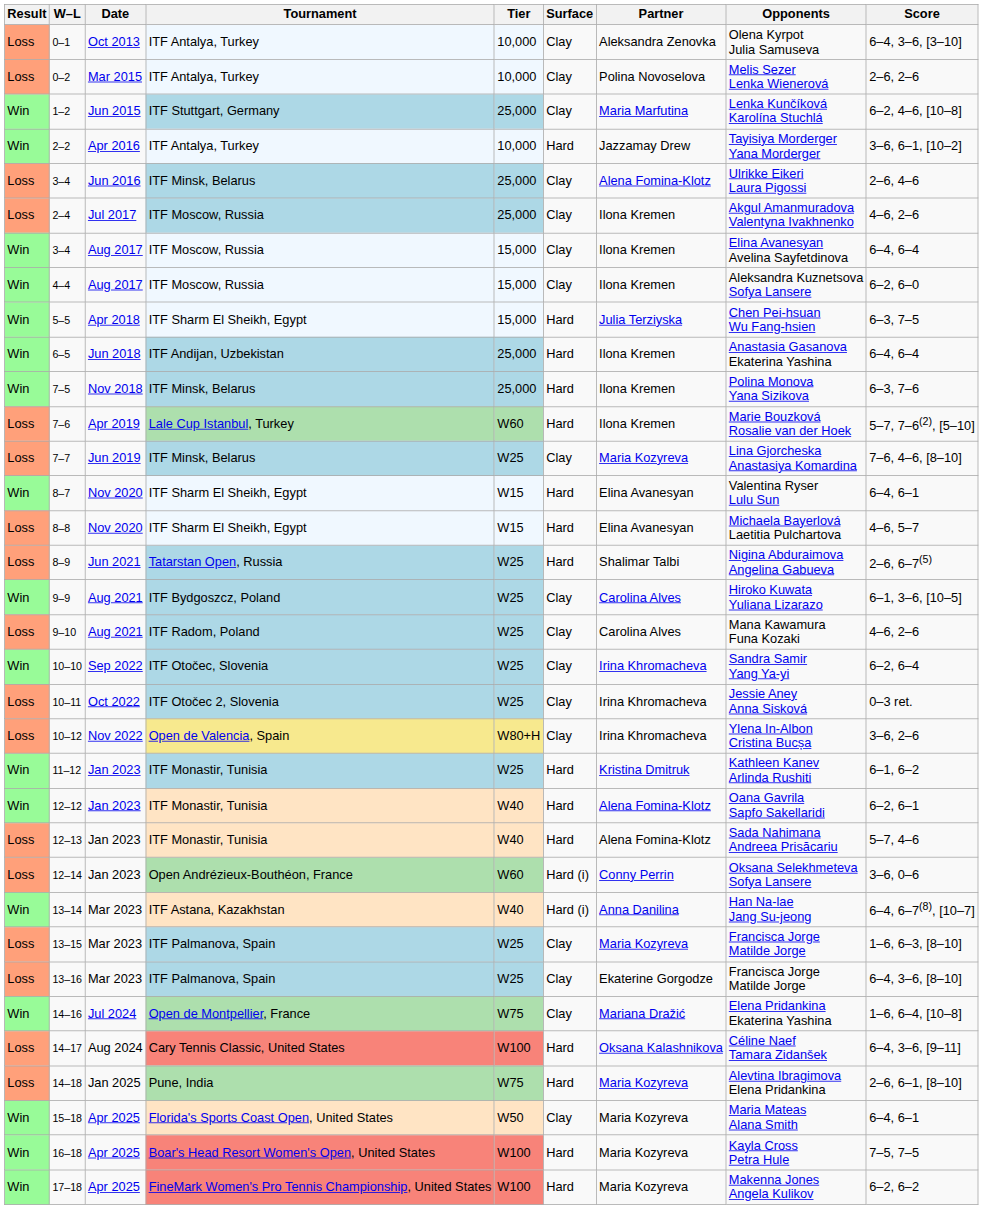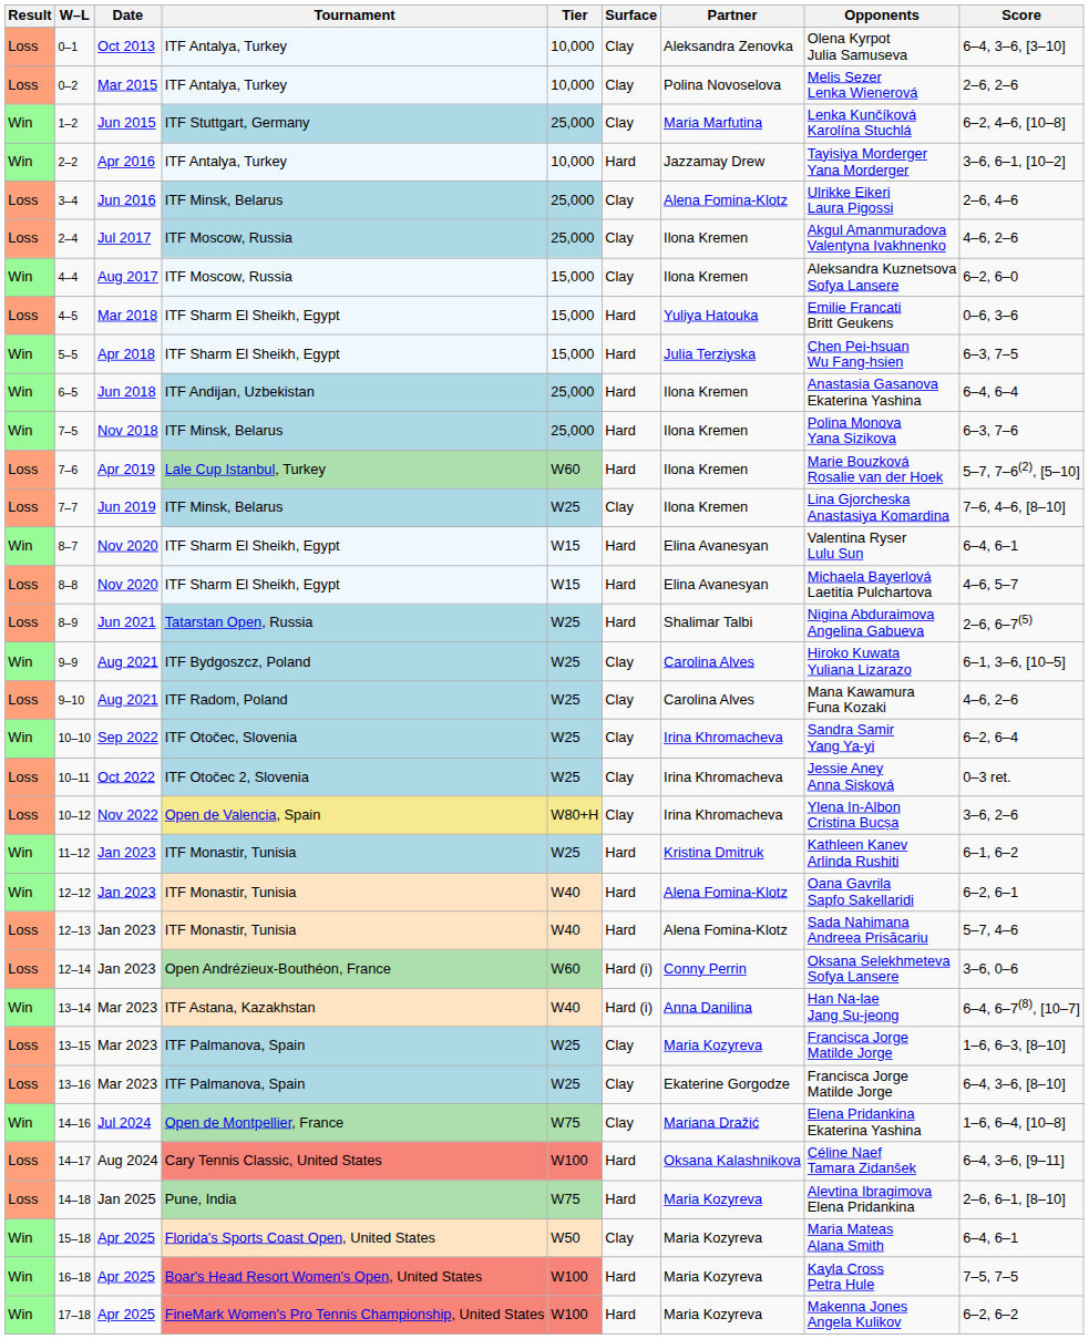- row: Win | 3–4 | Aug 2017 | ITF Moscow, Russia | 15,000 | Clay | Ilona Kremen | Elina Avanesyan Avelina Sayfetdinova | 6–4, 6–4
+ row: Loss | 4–5 | Mar 2018 | ITF Sharm El Sheikh, Egypt | 15,000 | Hard | Yuliya Hatouka | Emilie Francati Britt Geukens | 0–6, 3–6
7–7 | Partner: Maria Kozyreva -> Ilona Kremen
